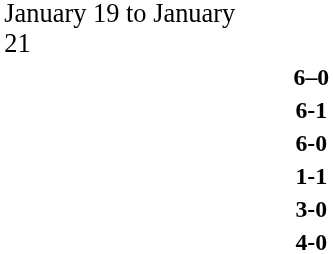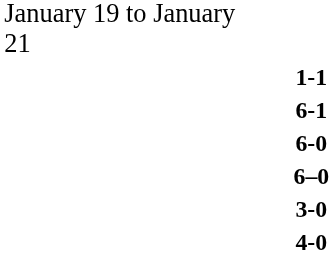rows swapped: 6–0 <-> 1-1
